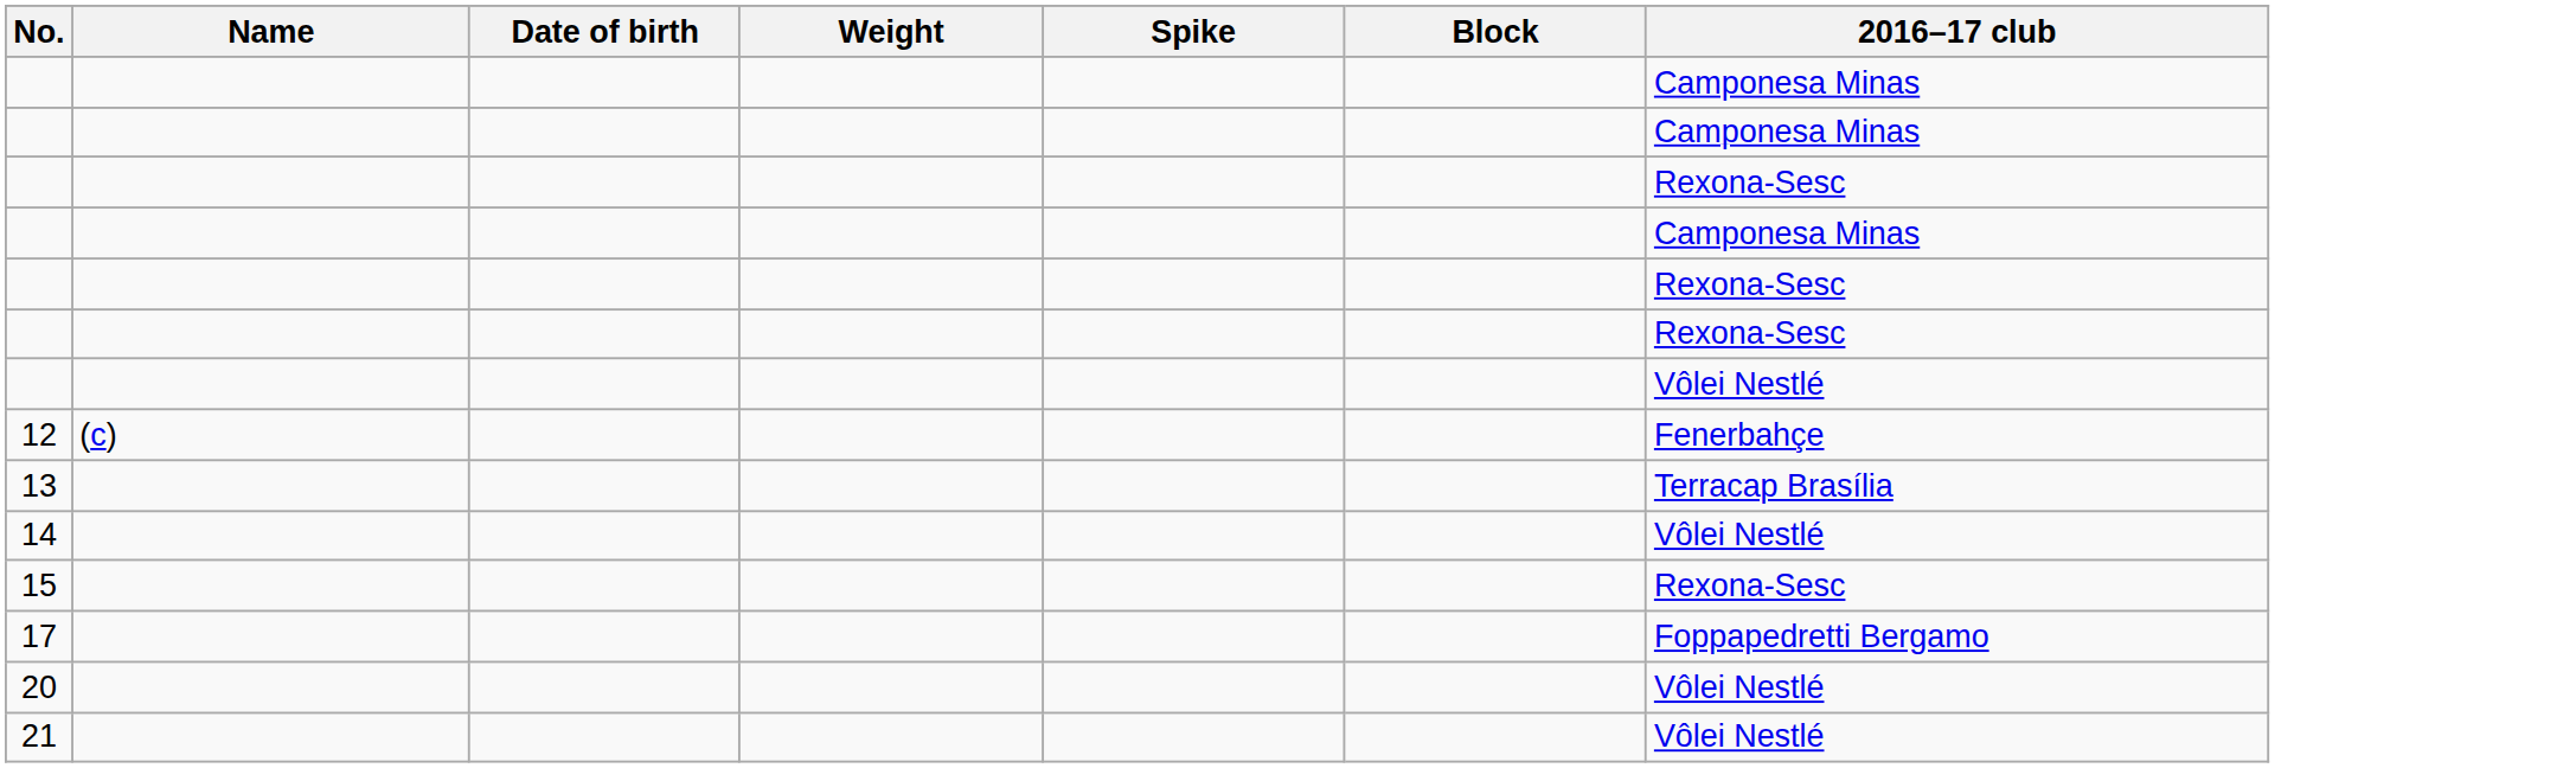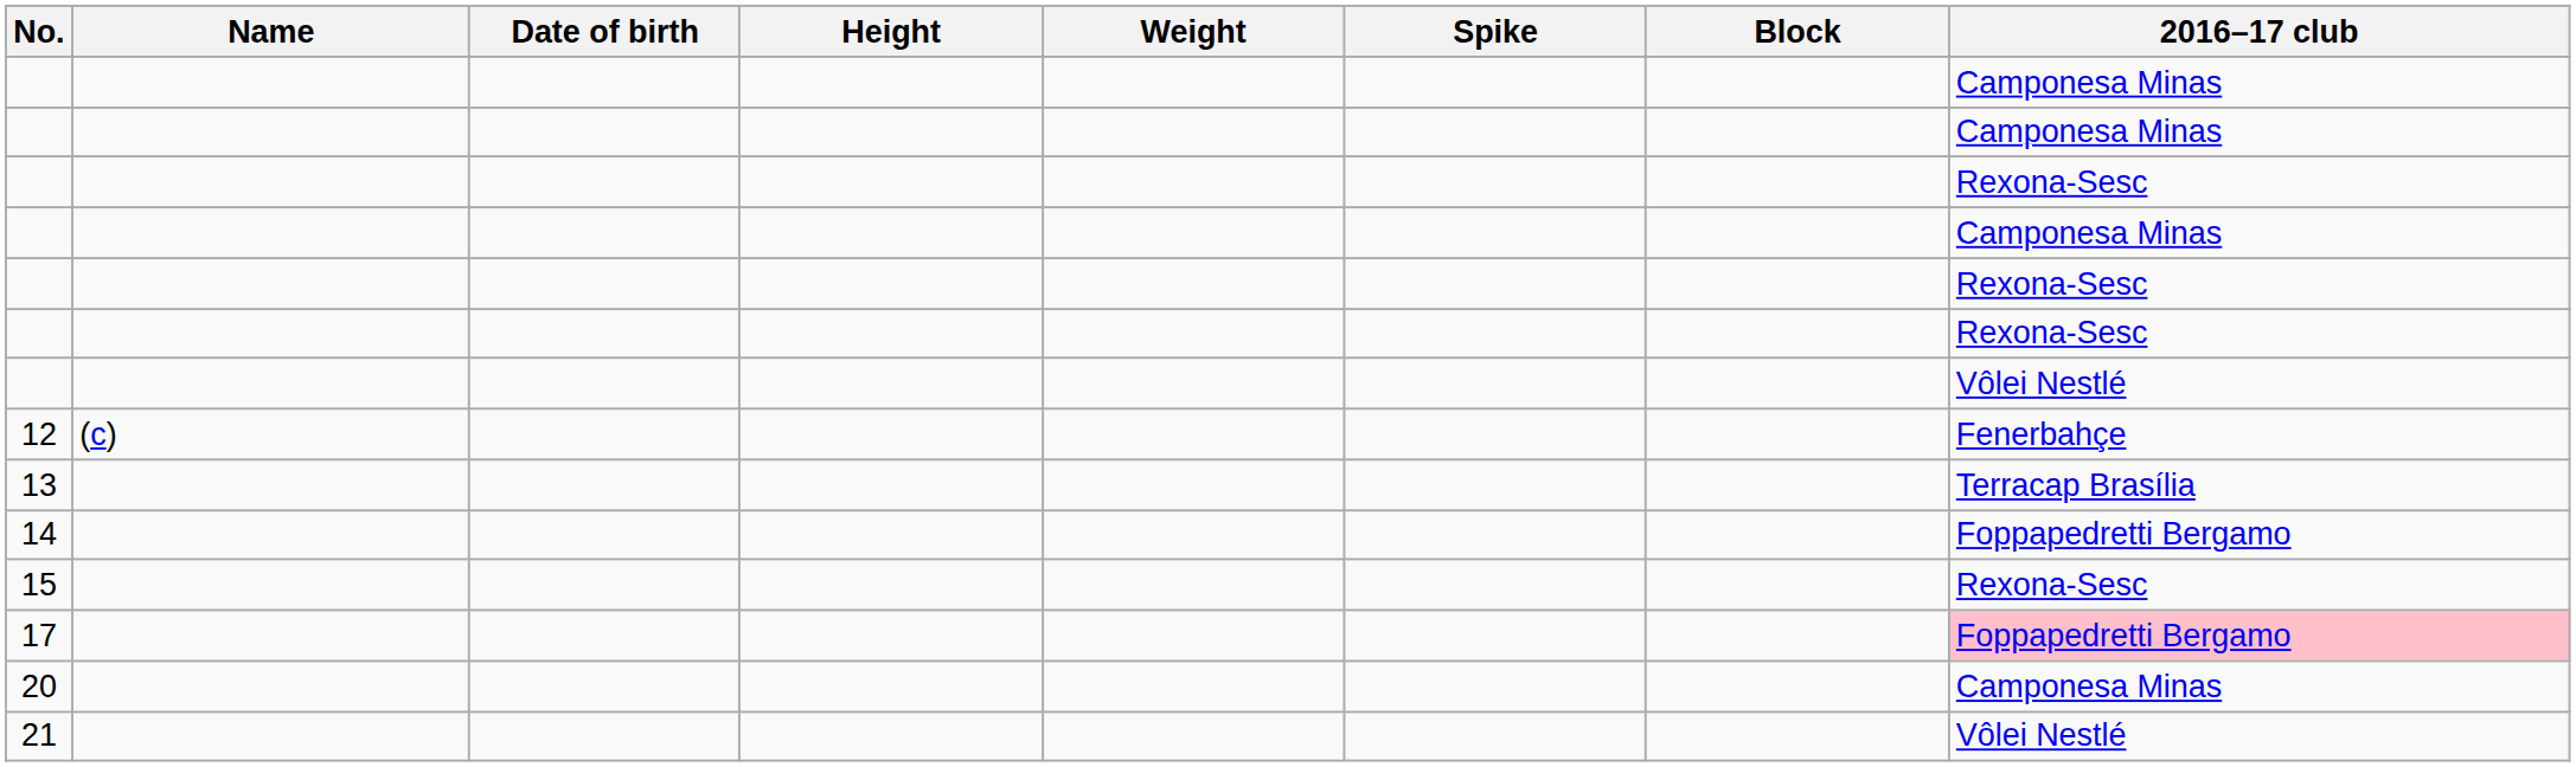+ column: Height
14 | 2016–17 club: Vôlei Nestlé -> Foppapedretti Bergamo
17 | 2016–17 club: no background -> pink background
20 | 2016–17 club: Vôlei Nestlé -> Camponesa Minas
